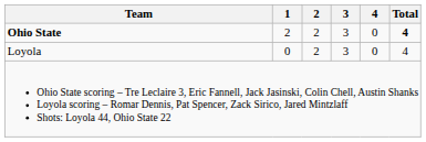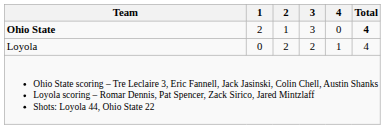Ohio State | 2: 2 -> 1
Loyola | 3: 3 -> 2
Loyola | 4: 0 -> 1
